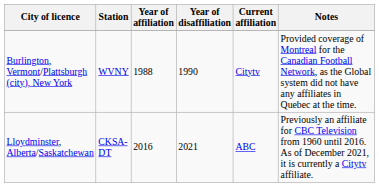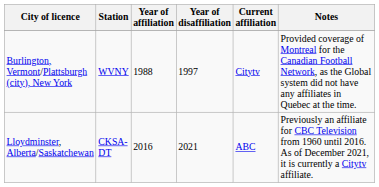Burlington, Vermont/Plattsburgh (city), New York | Year of disaffiliation: 1990 -> 1997
